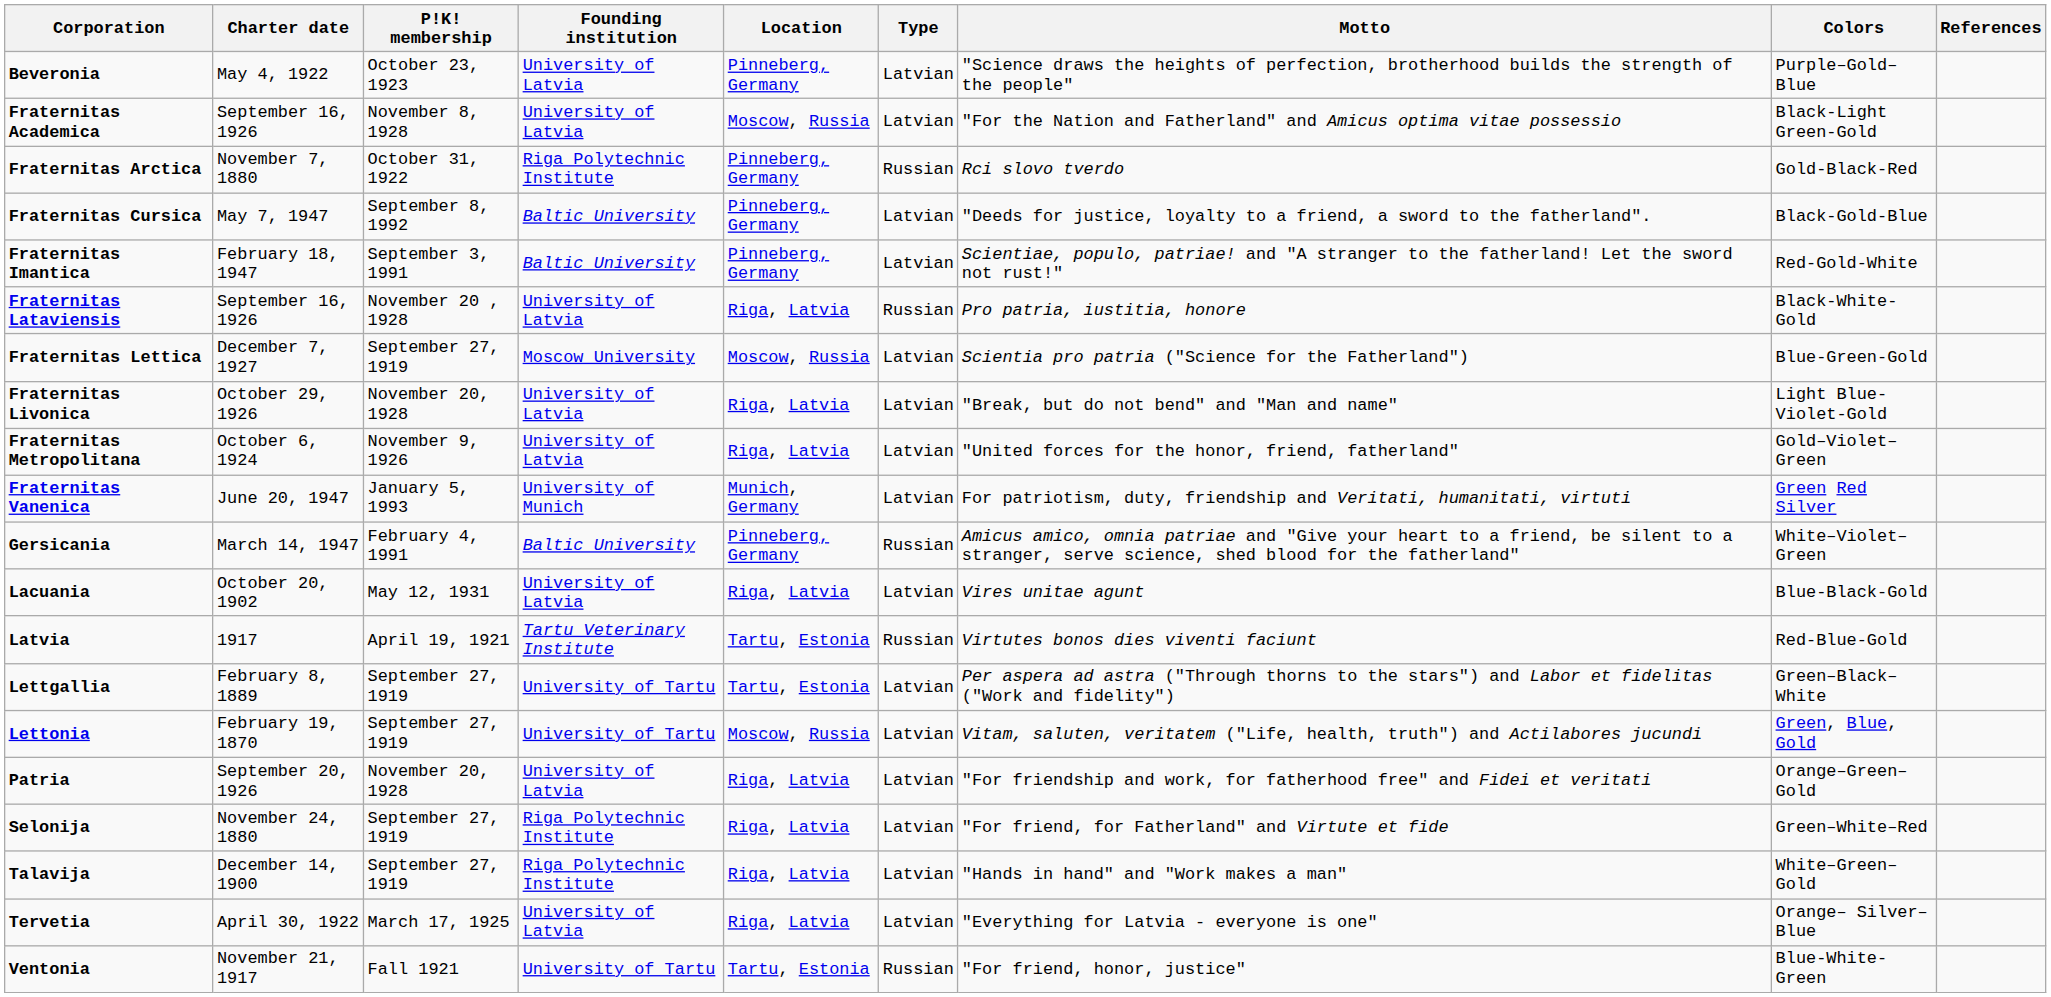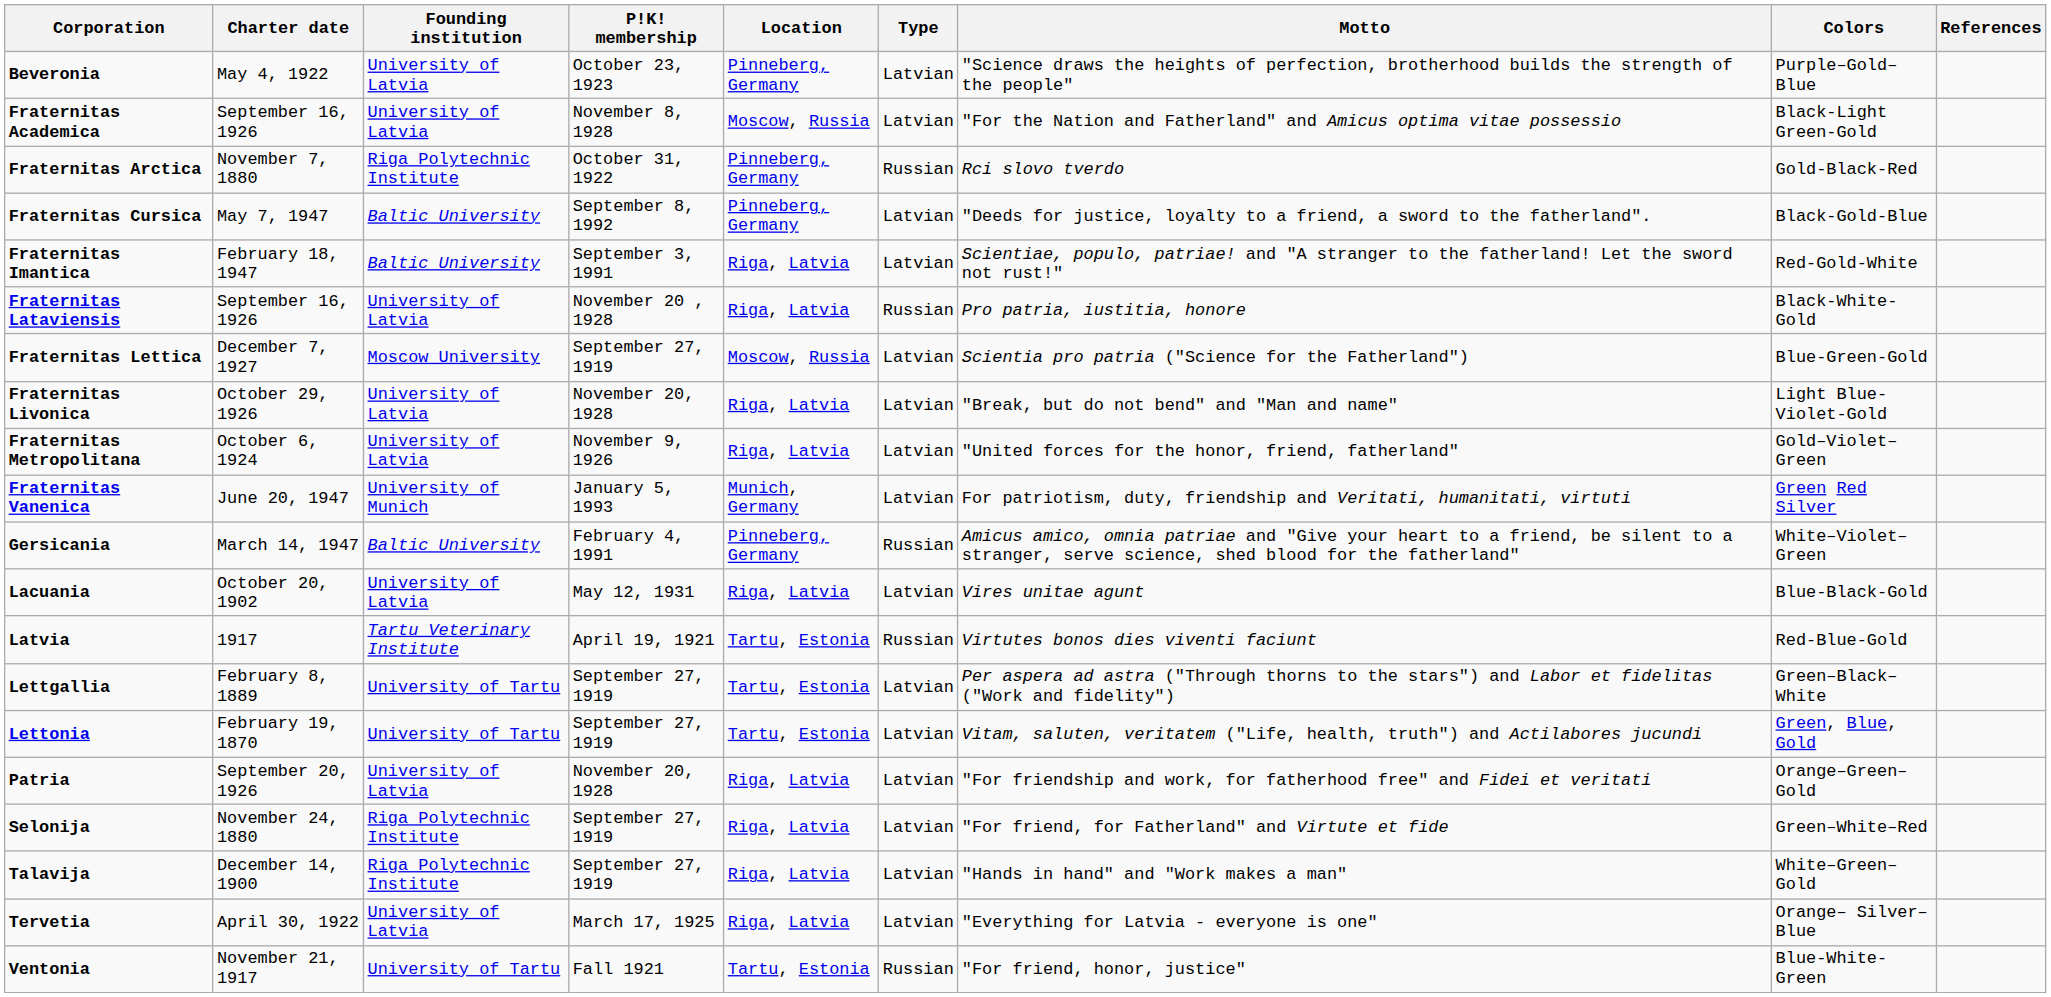columns swapped: P!K! membership <-> Founding institution
Fraternitas Imantica | Location: Pinneberg, Germany -> Riga, Latvia
Lettonia | Location: Moscow, Russia -> Tartu, Estonia
